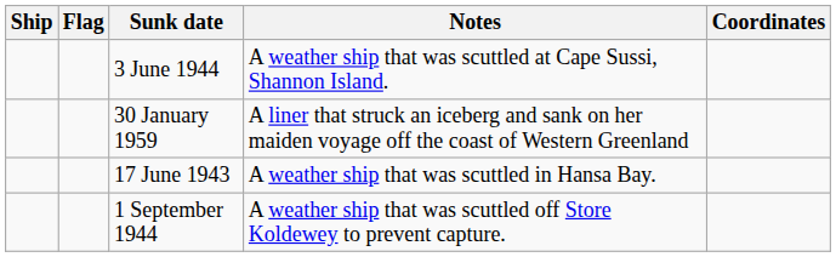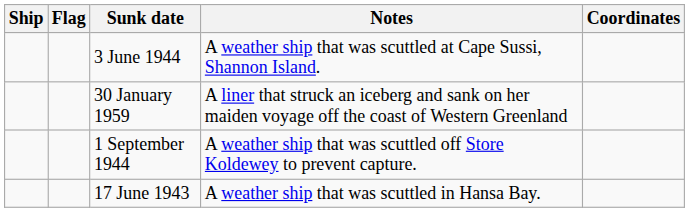rows swapped: 17 June 1943 <-> 1 September 1944
